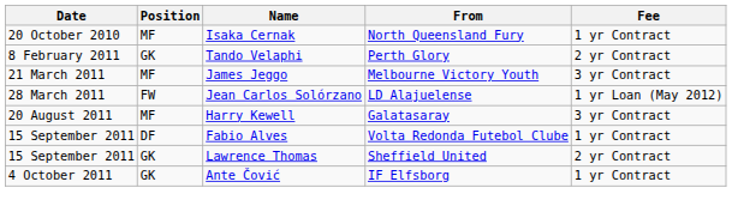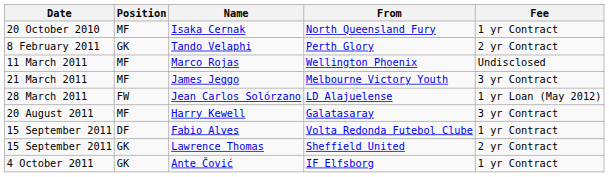+ row: 11 March 2011 | MF | Marco Rojas | Wellington Phoenix | Undisclosed
